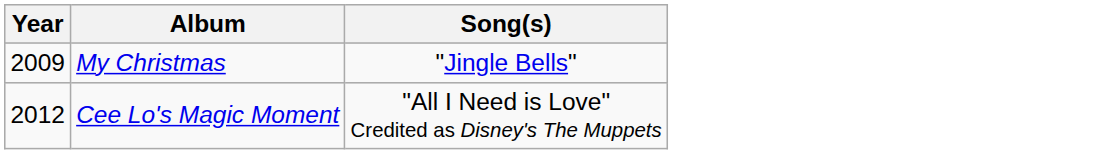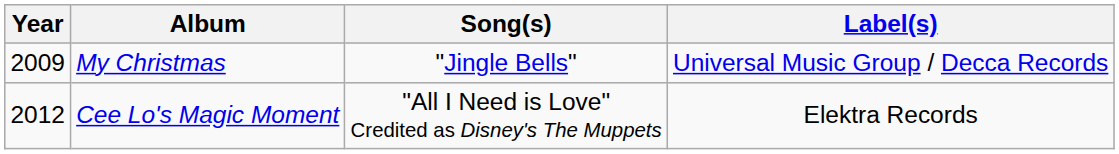+ column: Label(s) | Universal Music Group / Decca Records | Elektra Records
